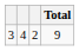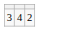- column: Total | 9
